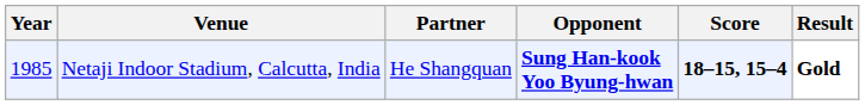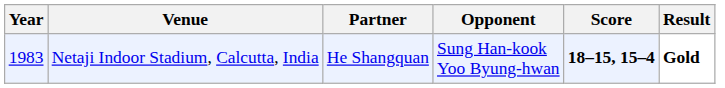Netaji Indoor Stadium, Calcutta, India | Year: 1985 -> 1983
Netaji Indoor Stadium, Calcutta, India | Opponent: bold -> normal
